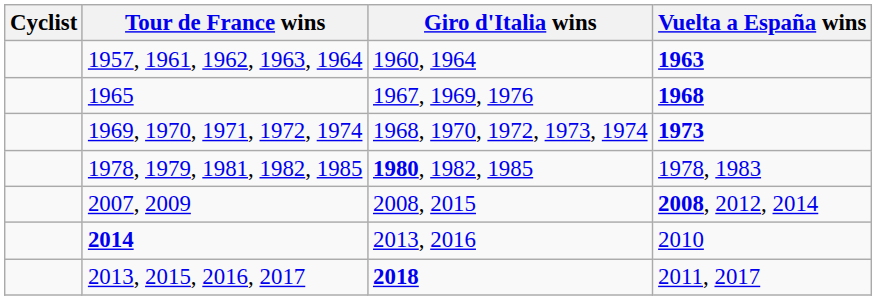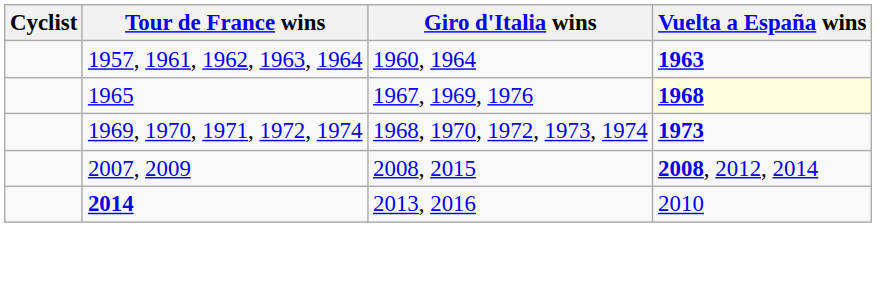1965 | Vuelta a España wins: no background -> lightyellow background
- row: 1978, 1979, 1981, 1982, 1985 | 1980, 1982, 1985 | 1978, 1983
- row: 2013, 2015, 2016, 2017 | 2018 | 2011, 2017
